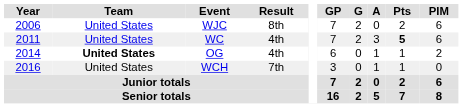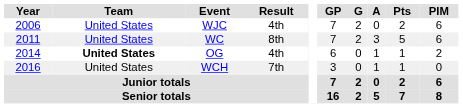WJC | Result: 8th -> 4th
WC | Result: 4th -> 8th
WC | Pts: bold -> normal
